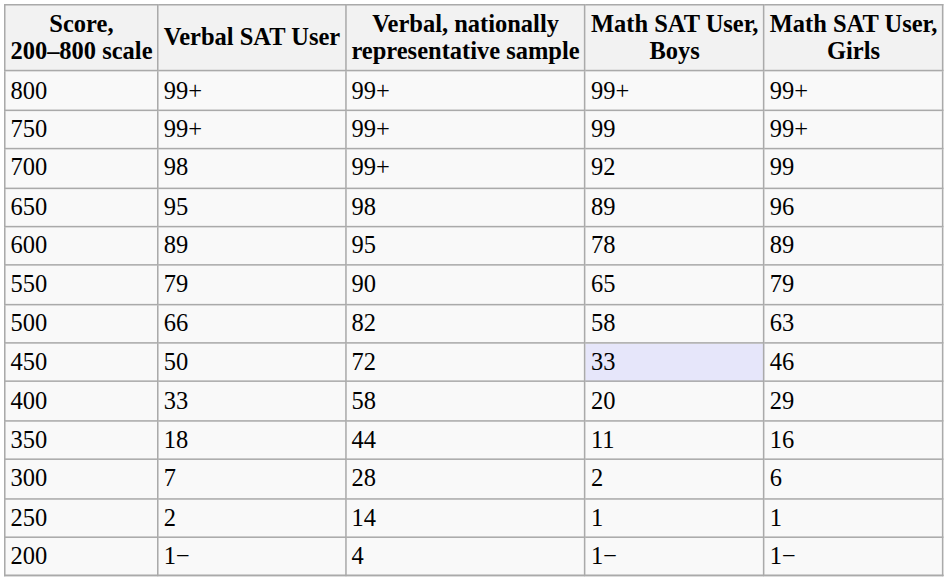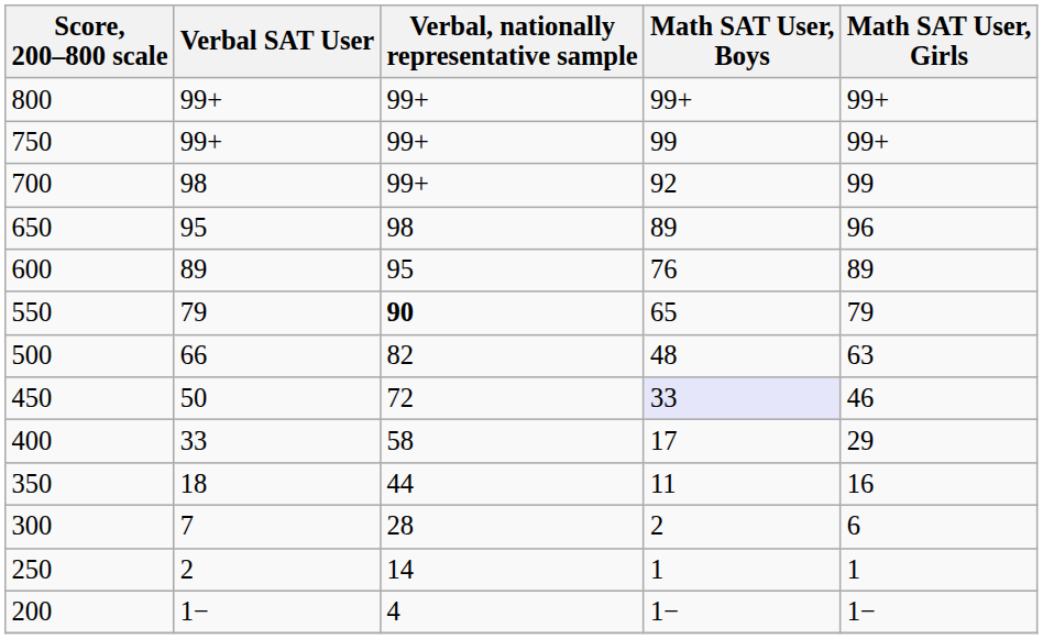600 | Math SAT User, Boys: 78 -> 76
550 | Verbal, nationally representative sample: normal -> bold
500 | Math SAT User, Boys: 58 -> 48
400 | Math SAT User, Boys: 20 -> 17
